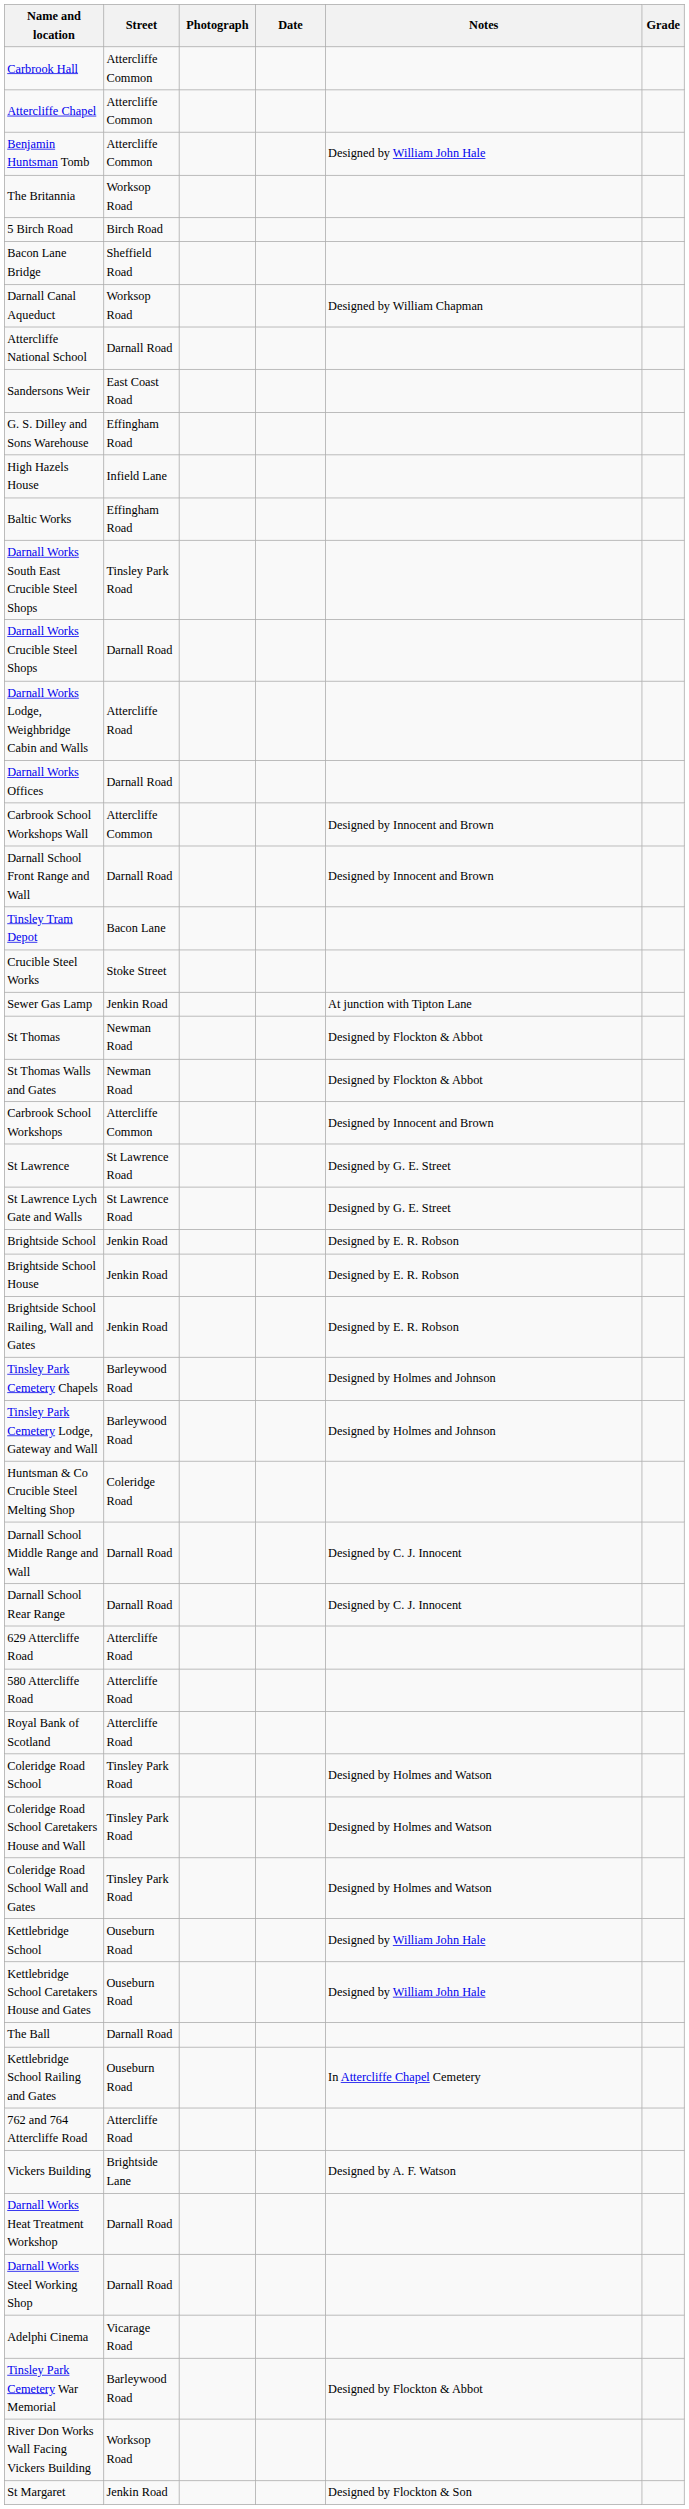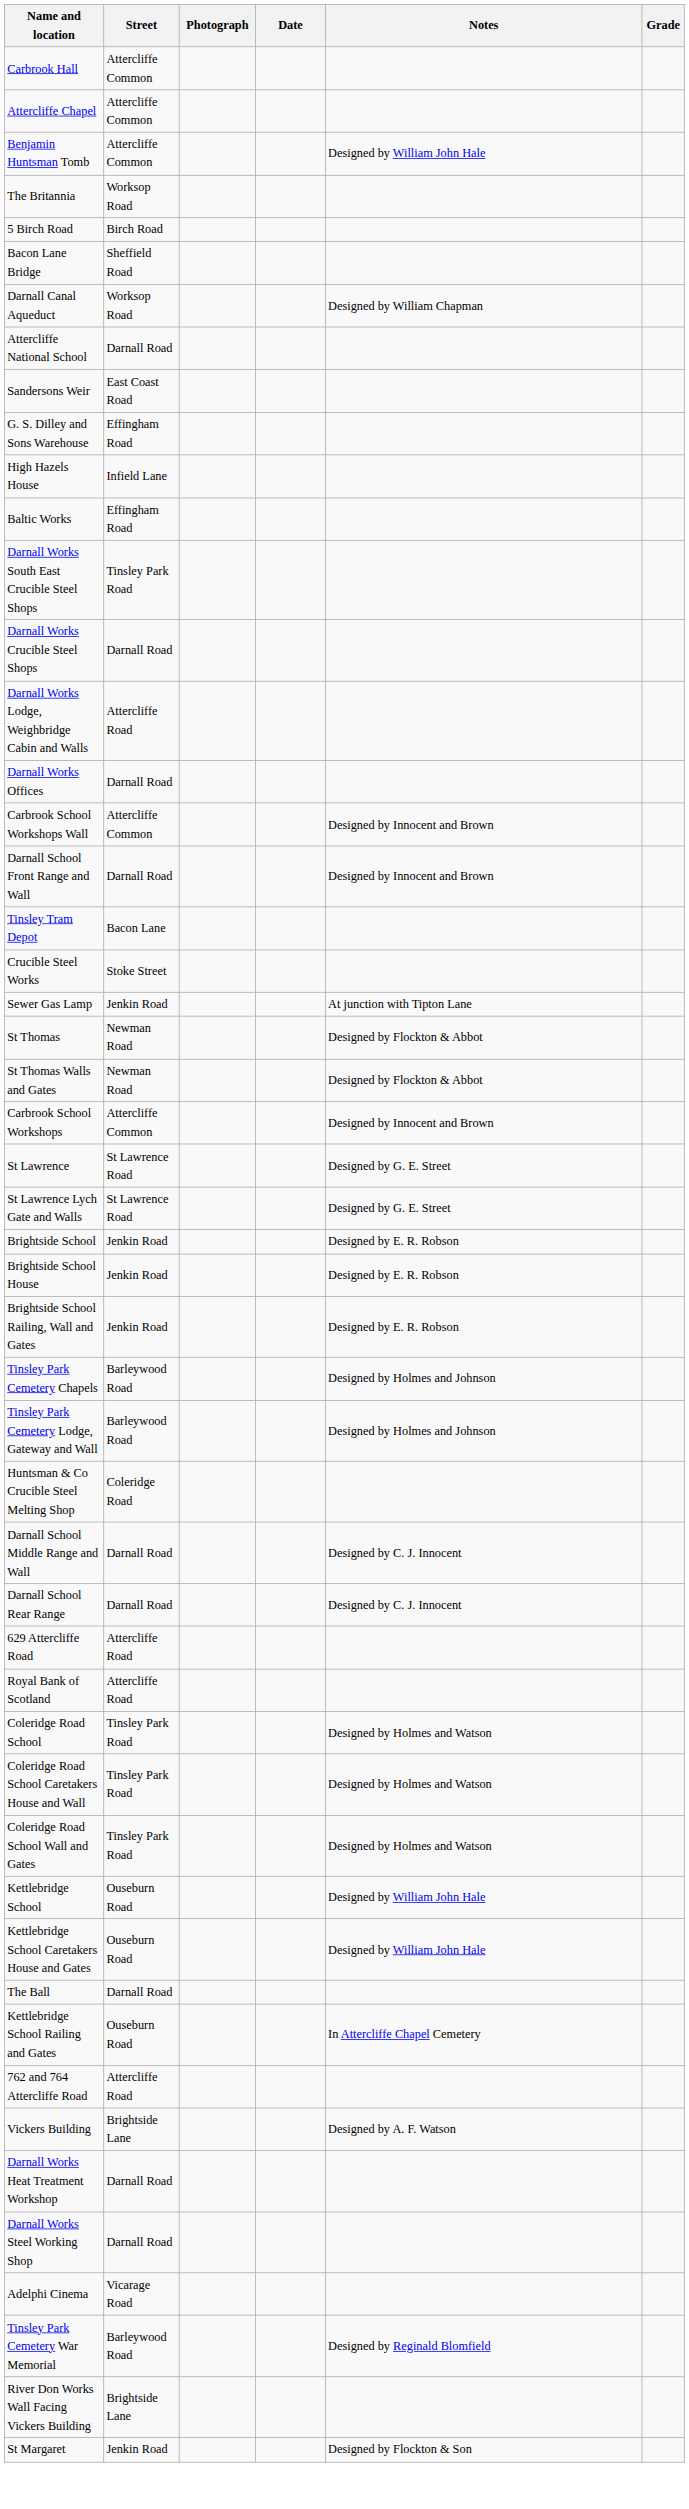- row: 580 Attercliffe Road | Attercliffe Road
Tinsley Park Cemetery War Memorial | Notes: Designed by Flockton & Abbot -> Designed by Reginald Blomfield
River Don Works Wall Facing Vickers Building | Street: Worksop Road -> Brightside Lane
